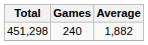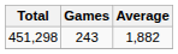451,298 | Games: 240 -> 243
